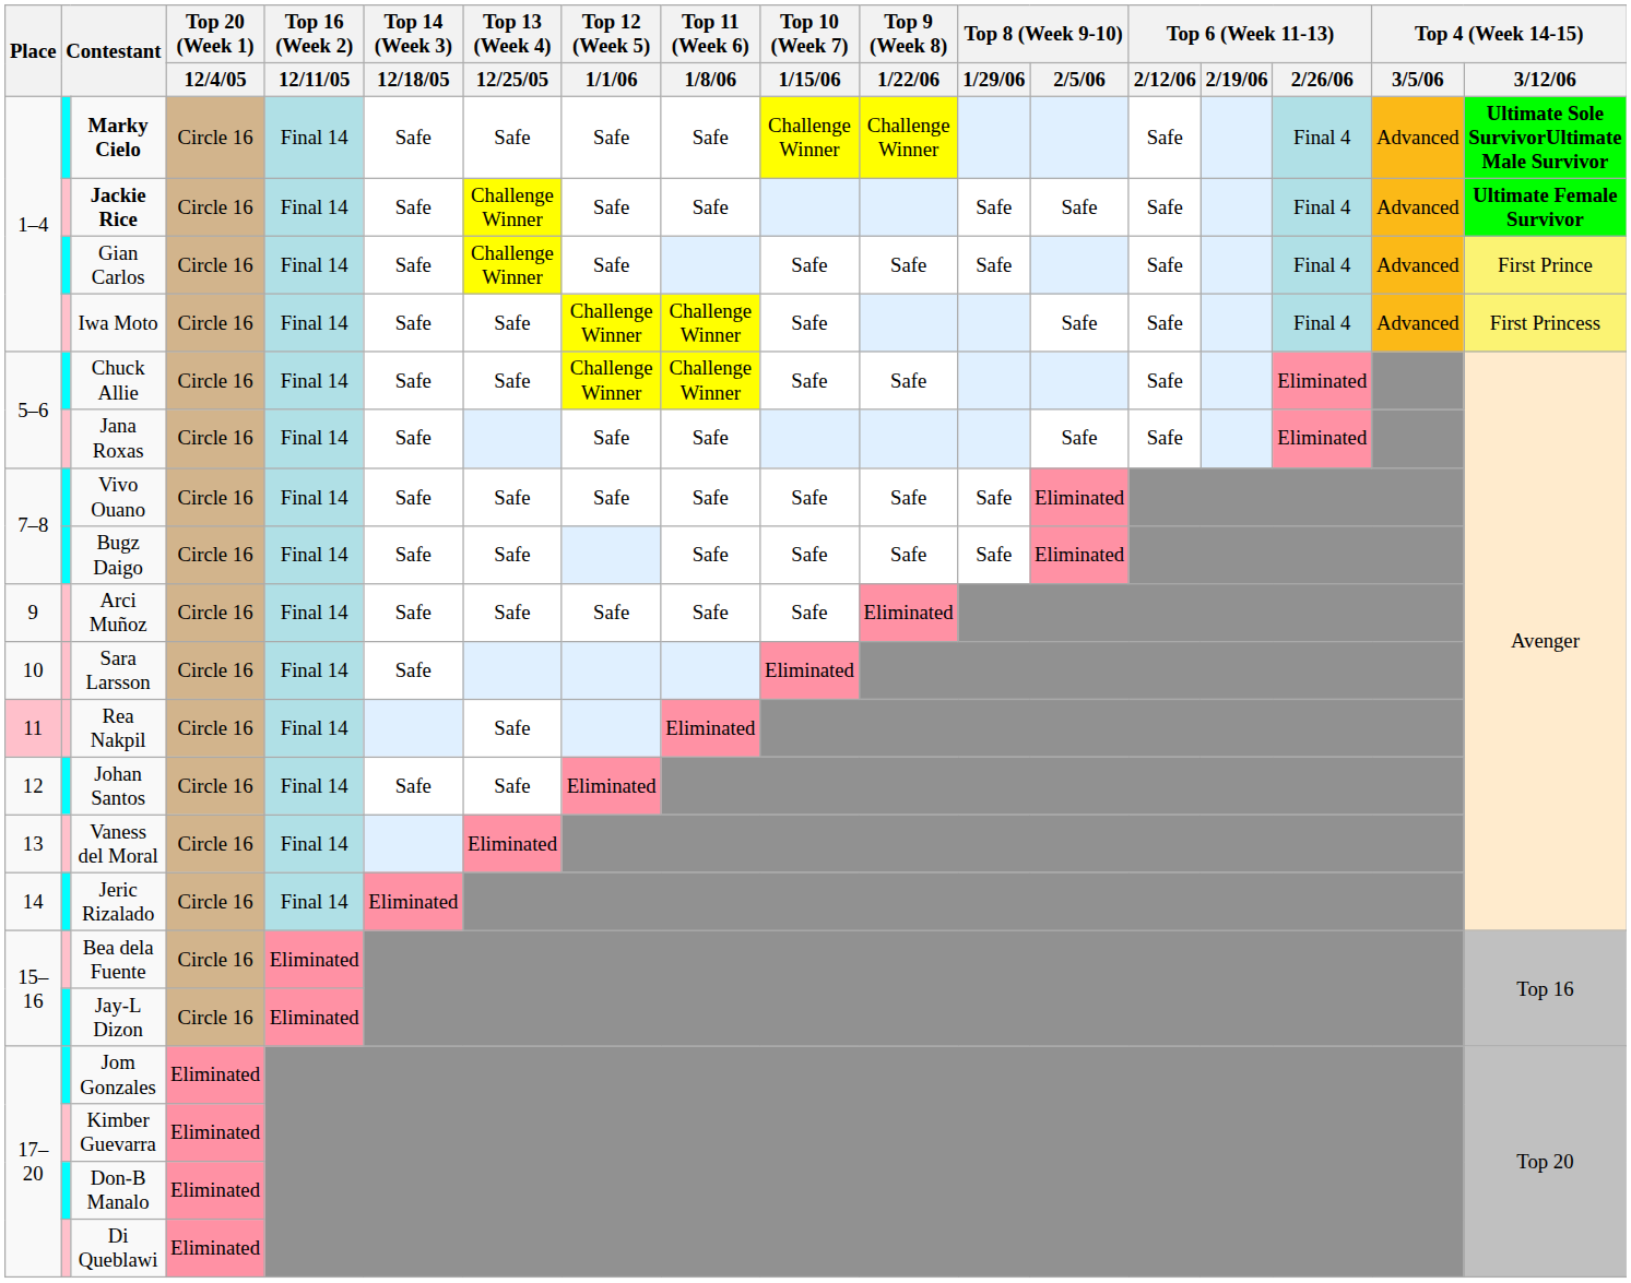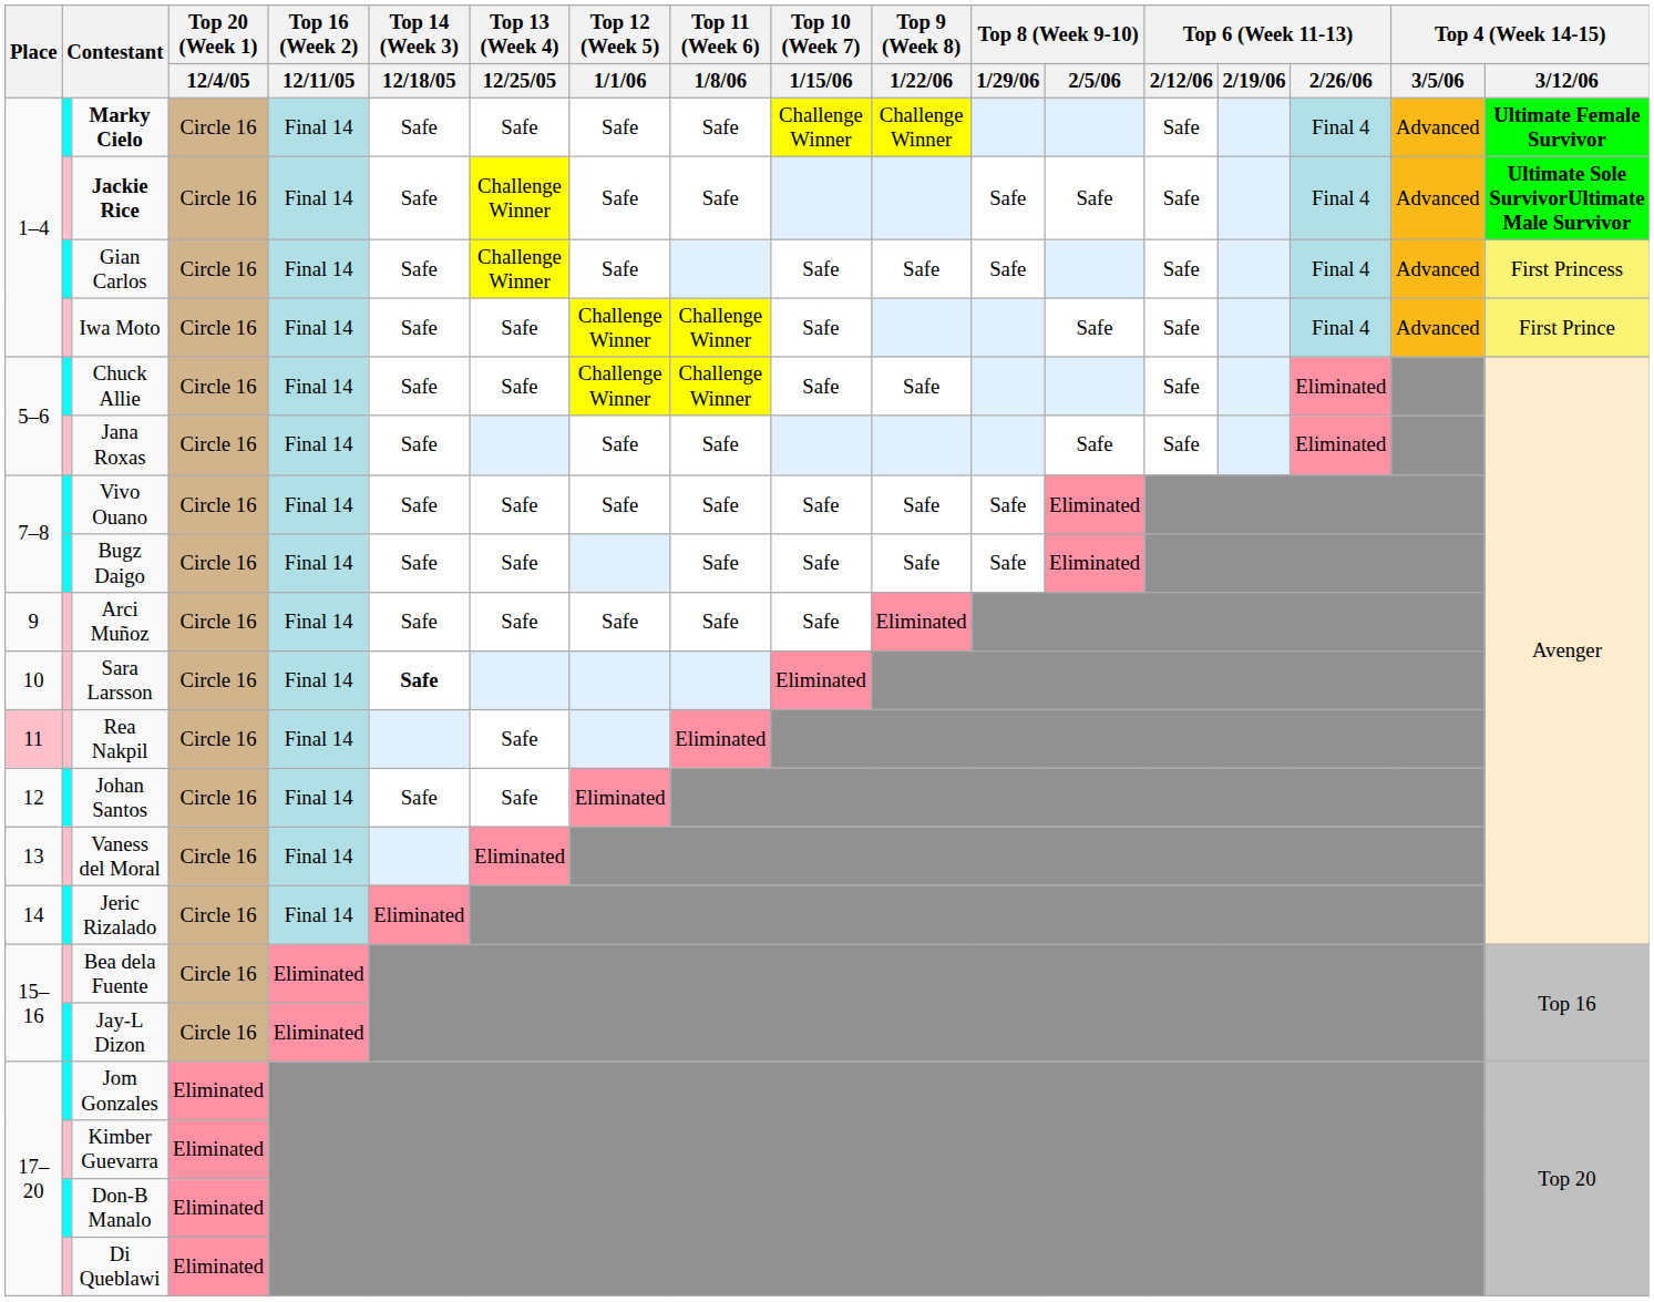Marky Cielo | Top 4 (Week 14-15) / 3/12/06: Ultimate Sole SurvivorUltimate Male Survivor -> Ultimate Female Survivor
Jackie Rice | Top 4 (Week 14-15) / 3/12/06: Ultimate Female Survivor -> Ultimate Sole SurvivorUltimate Male Survivor
Gian Carlos | Top 4 (Week 14-15) / 3/12/06: First Prince -> First Princess
Iwa Moto | Top 4 (Week 14-15) / 3/12/06: First Princess -> First Prince
Sara Larsson | Top 14 (Week 3) / 12/18/05: normal -> bold
